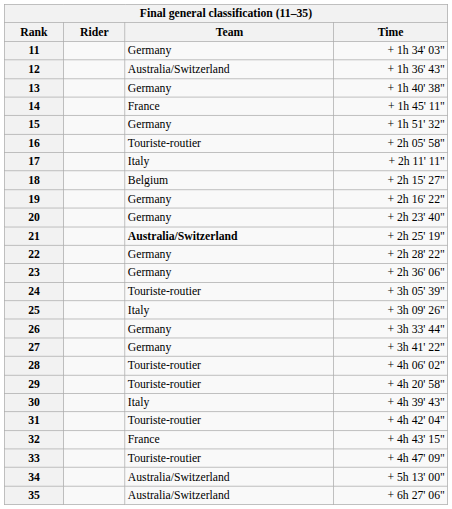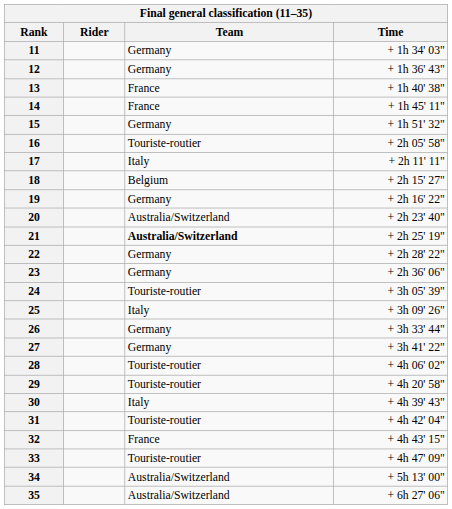12 | Team: Australia/Switzerland -> Germany
13 | Team: Germany -> France
20 | Team: Germany -> Australia/Switzerland
